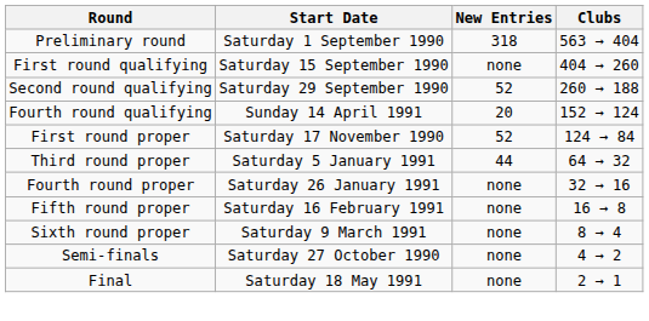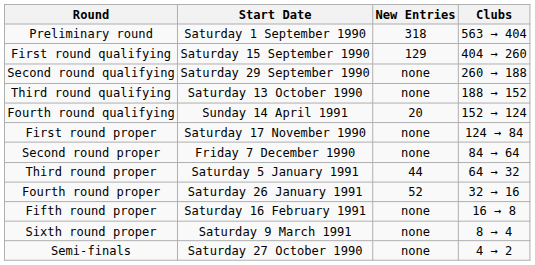First round qualifying | New Entries: none -> 129
Second round qualifying | New Entries: 52 -> none
+ row: Third round qualifying | Saturday 13 October 1990 | none | 188 → 152
First round proper | New Entries: 52 -> none
+ row: Second round proper | Friday 7 December 1990 | none | 84 → 64
Fourth round proper | New Entries: none -> 52
- row: Final | Saturday 18 May 1991 | none | 2 → 1
